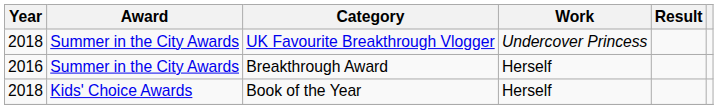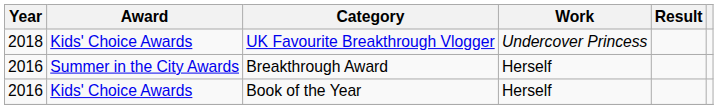UK Favourite Breakthrough Vlogger | Award: Summer in the City Awards -> Kids' Choice Awards
Book of the Year | Year: 2018 -> 2016
